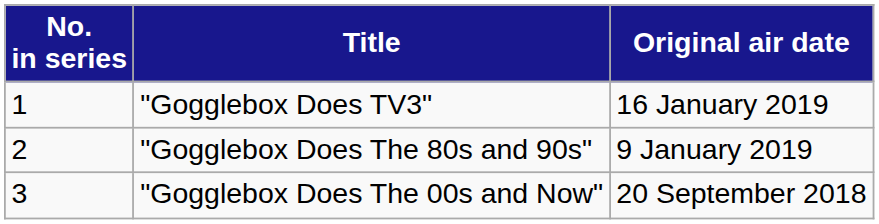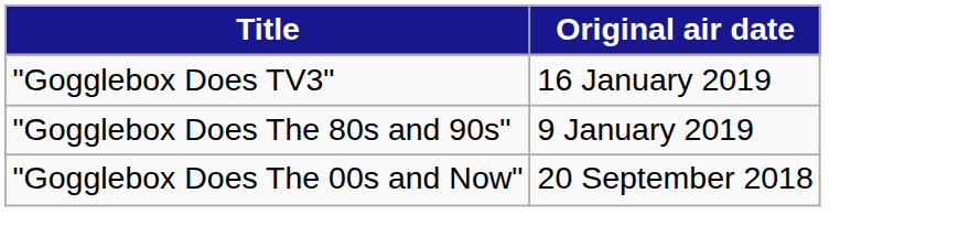- column: No. in series | 1 | 2 | 3
